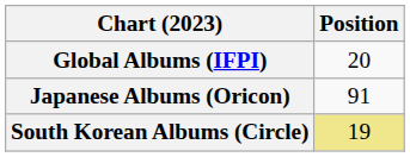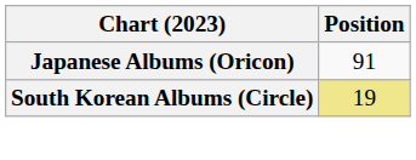- row: Global Albums (IFPI) | 20
